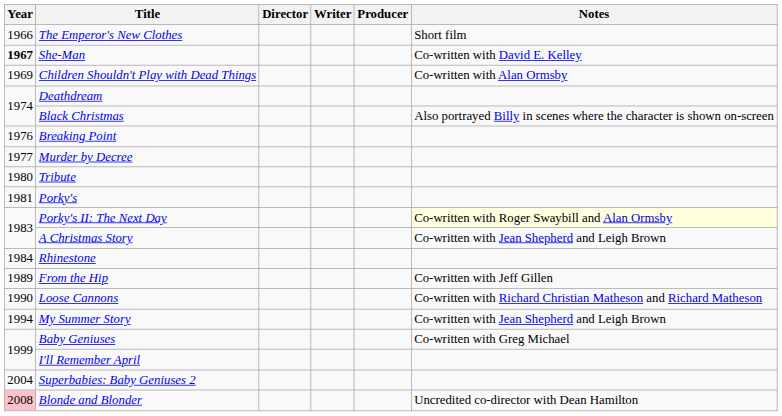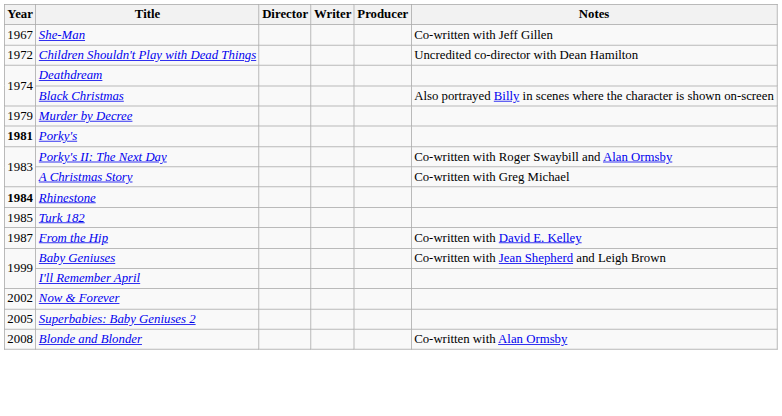- row: 1966 | The Emperor's New Clothes | Short film
She-Man | Year: bold -> normal
She-Man | Notes: Co-written with David E. Kelley -> Co-written with Jeff Gillen
Children Shouldn't Play with Dead Things | Year: 1969 -> 1972
Children Shouldn't Play with Dead Things | Notes: Co-written with Alan Ormsby -> Uncredited co-director with Dean Hamilton
- row: 1976 | Breaking Point
Murder by Decree | Year: 1977 -> 1979
- row: 1980 | Tribute
Porky's | Year: normal -> bold
Porky's II: The Next Day | Notes: lightyellow background -> no background
A Christmas Story | Notes: Co-written with Jean Shepherd and Leigh Brown -> Co-written with Greg Michael
Rhinestone | Year: normal -> bold
+ row: 1985 | Turk 182
From the Hip | Year: 1989 -> 1987
From the Hip | Notes: Co-written with Jeff Gillen -> Co-written with David E. Kelley
- row: 1990 | Loose Cannons | Co-written with Richard Christian Matheson and Richard Matheson
- row: 1994 | My Summer Story | Co-written with Jean Shepherd and Leigh Brown
Baby Geniuses | Notes: Co-written with Greg Michael -> Co-written with Jean Shepherd and Leigh Brown
+ row: 2002 | Now & Forever
Superbabies: Baby Geniuses 2 | Year: 2004 -> 2005
Blonde and Blonder | Year: pink background -> no background
Blonde and Blonder | Notes: Uncredited co-director with Dean Hamilton -> Co-written with Alan Ormsby
